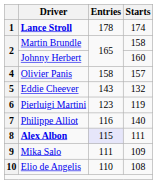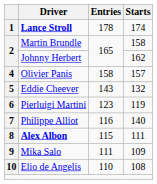2 / Johnny Herbert | Starts: 160 -> 162
8 | Entries: lavender background -> no background
